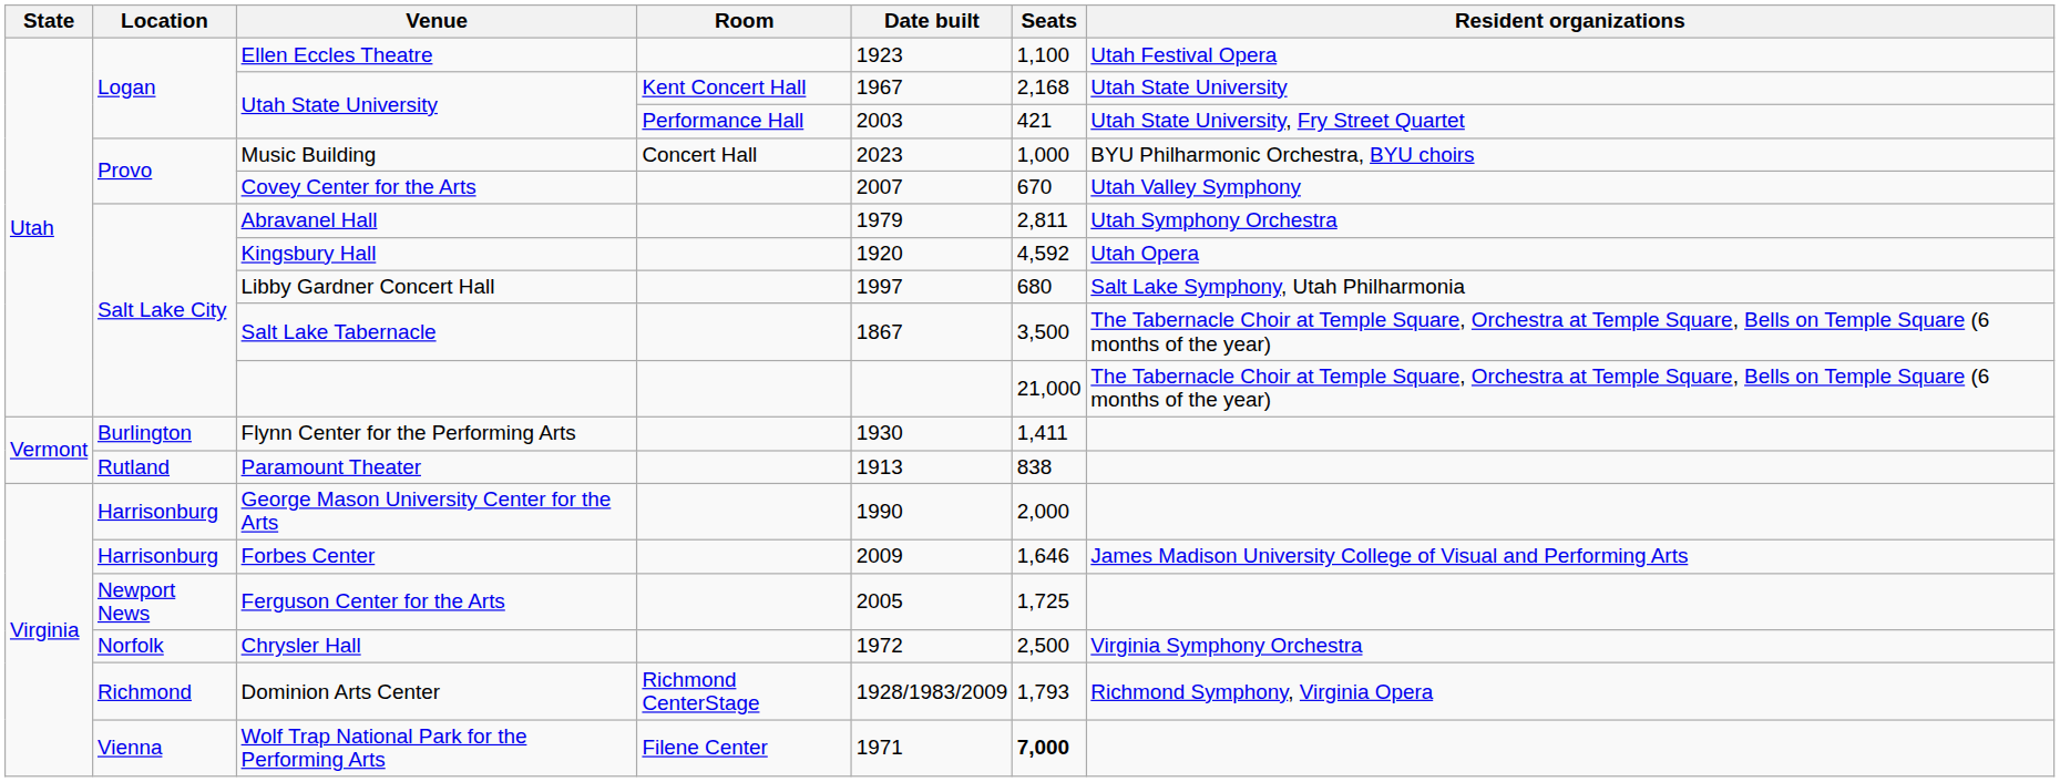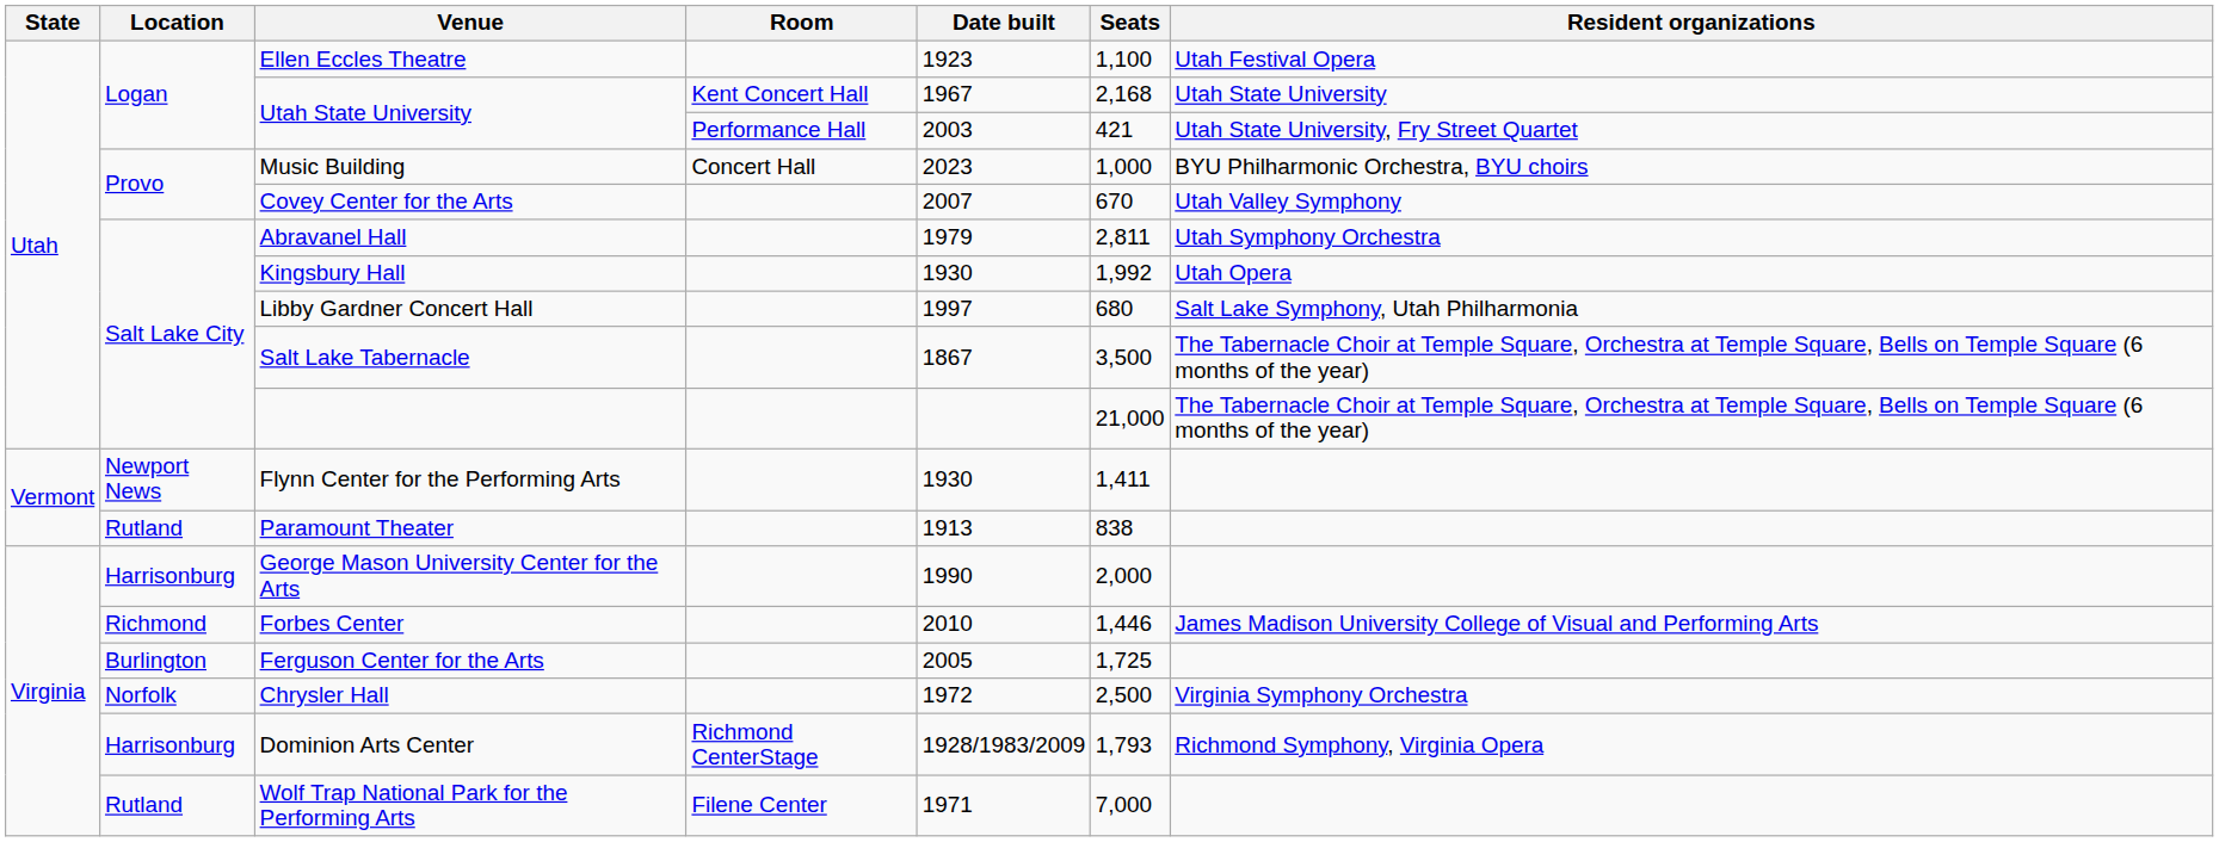Kingsbury Hall | Date built: 1920 -> 1930
Kingsbury Hall | Seats: 4,592 -> 1,992
Flynn Center for the Performing Arts | Location: Burlington -> Newport News
Forbes Center | Location: Harrisonburg -> Richmond
Forbes Center | Date built: 2009 -> 2010
Forbes Center | Seats: 1,646 -> 1,446
Ferguson Center for the Arts | Location: Newport News -> Burlington
Dominion Arts Center | Location: Richmond -> Harrisonburg
Wolf Trap National Park for the Performing Arts | Location: Vienna -> Rutland
Wolf Trap National Park for the Performing Arts | Seats: bold -> normal
